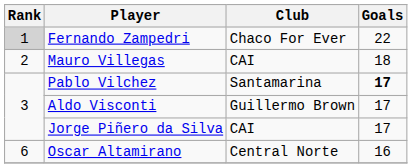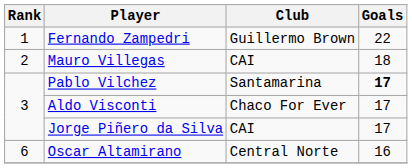Fernando Zampedri | Rank: lightgrey background -> no background
Fernando Zampedri | Club: Chaco For Ever -> Guillermo Brown
Aldo Visconti | Club: Guillermo Brown -> Chaco For Ever
